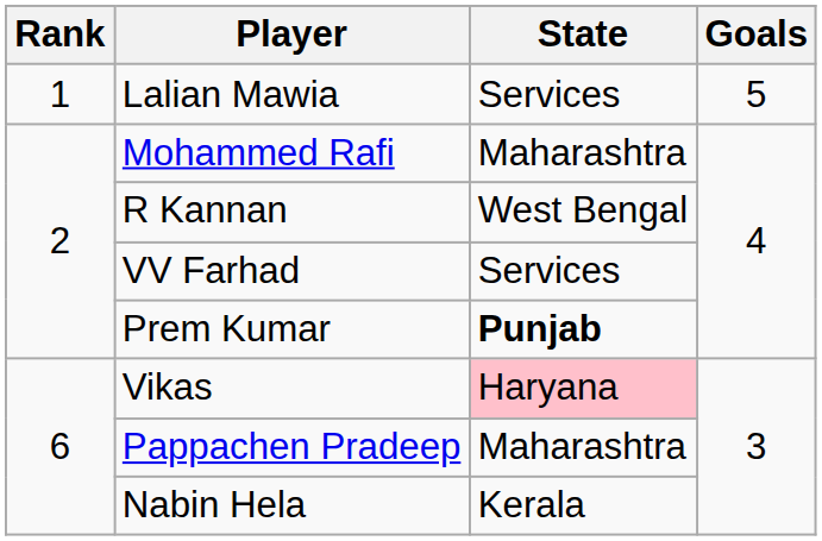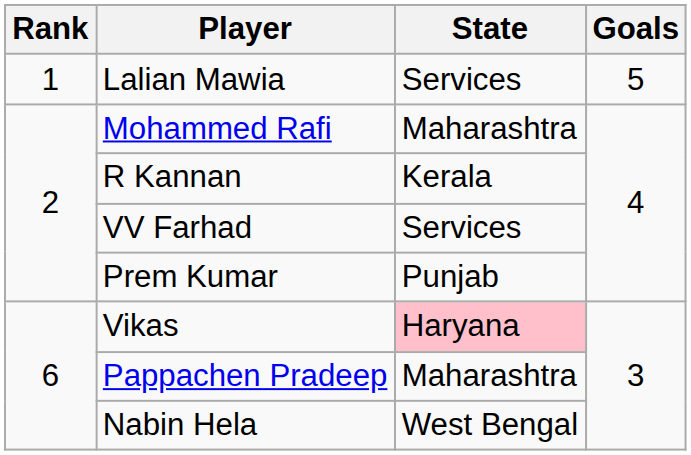R Kannan | State: West Bengal -> Kerala
Prem Kumar | State: bold -> normal
Nabin Hela | State: Kerala -> West Bengal
